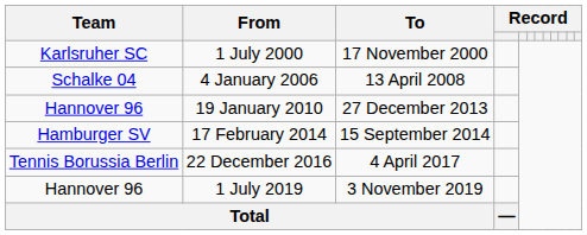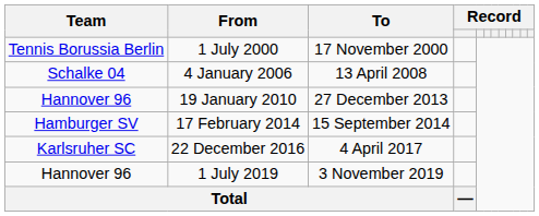1 July 2000 | Team: Karlsruher SC -> Tennis Borussia Berlin
22 December 2016 | Team: Tennis Borussia Berlin -> Karlsruher SC
